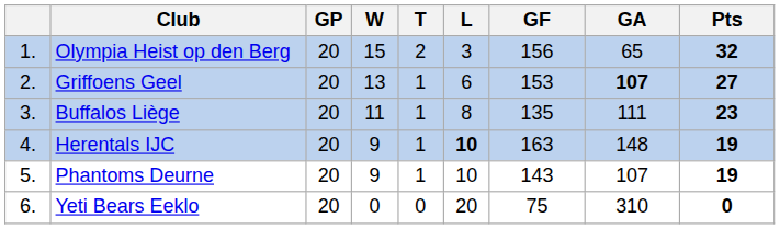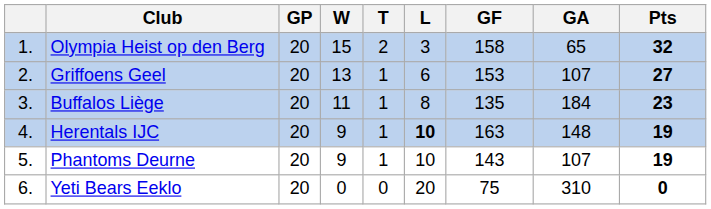Olympia Heist op den Berg | GF: 156 -> 158
Griffoens Geel | GA: bold -> normal
Buffalos Liège | GA: 111 -> 184
